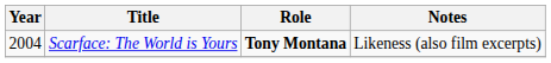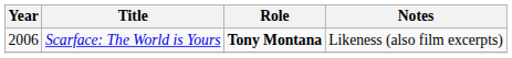Scarface: The World is Yours | Year: 2004 -> 2006
